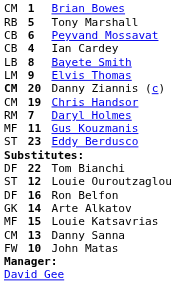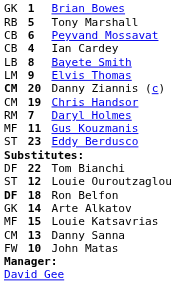Brian Bowes | column 1: CM -> GK
Ron Belfon | column 1: normal -> bold
Ron Belfon | column 2: 16 -> 18
